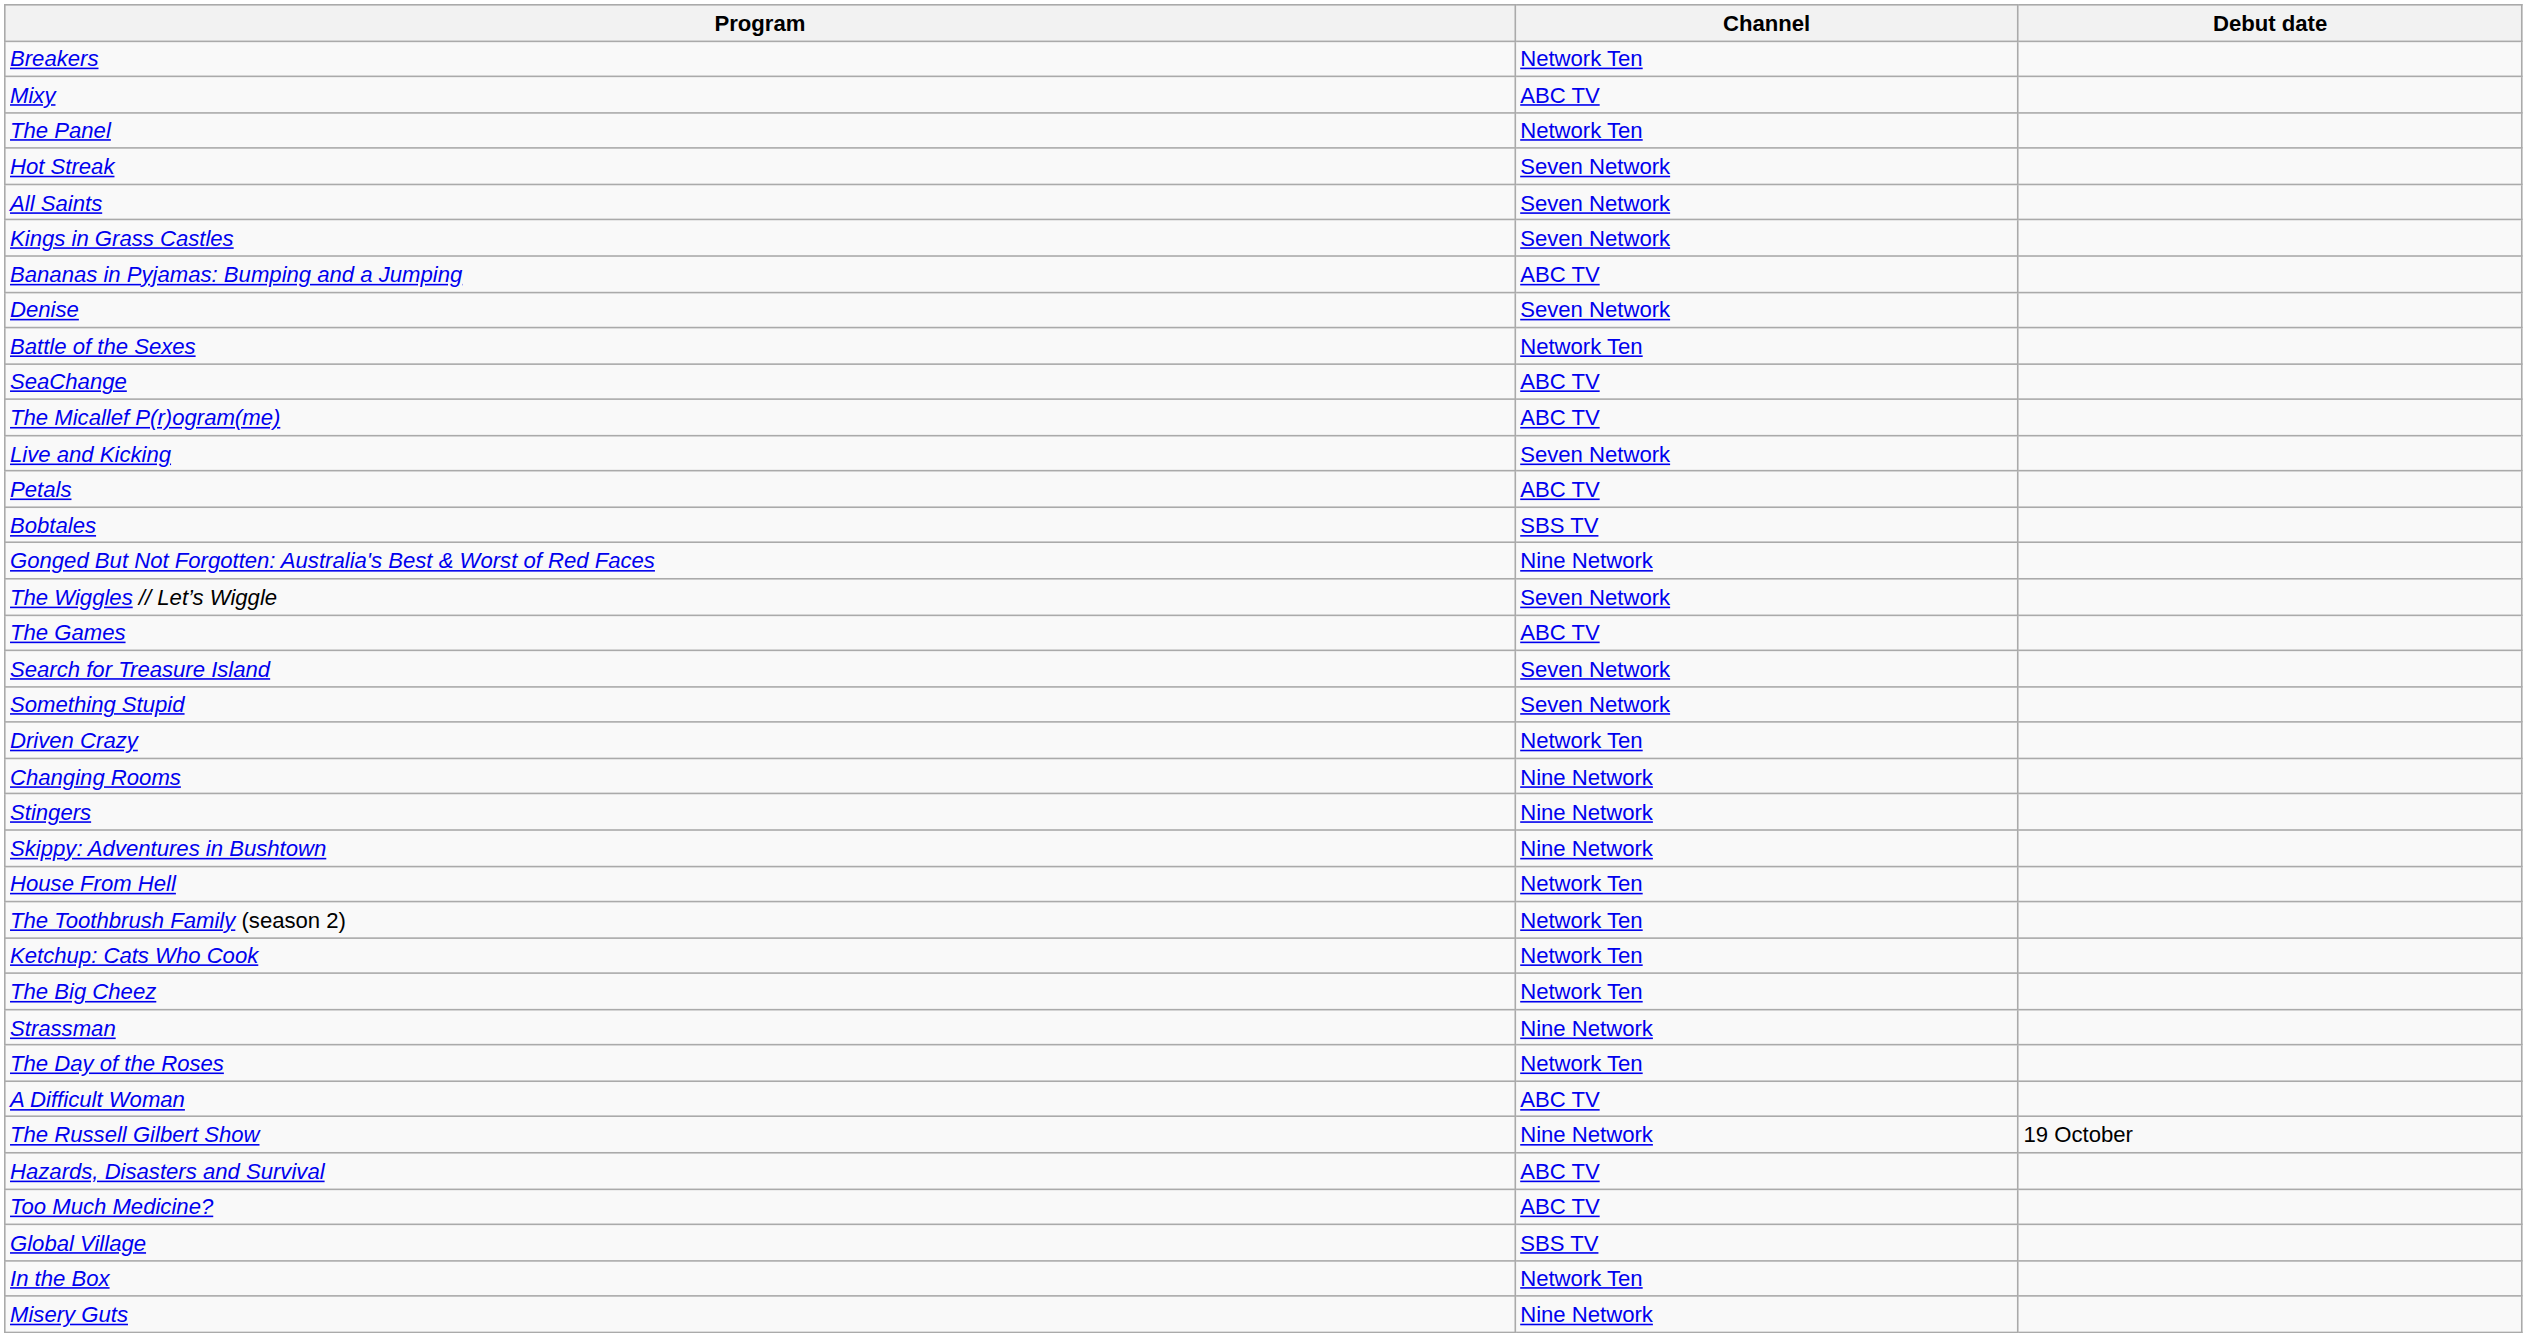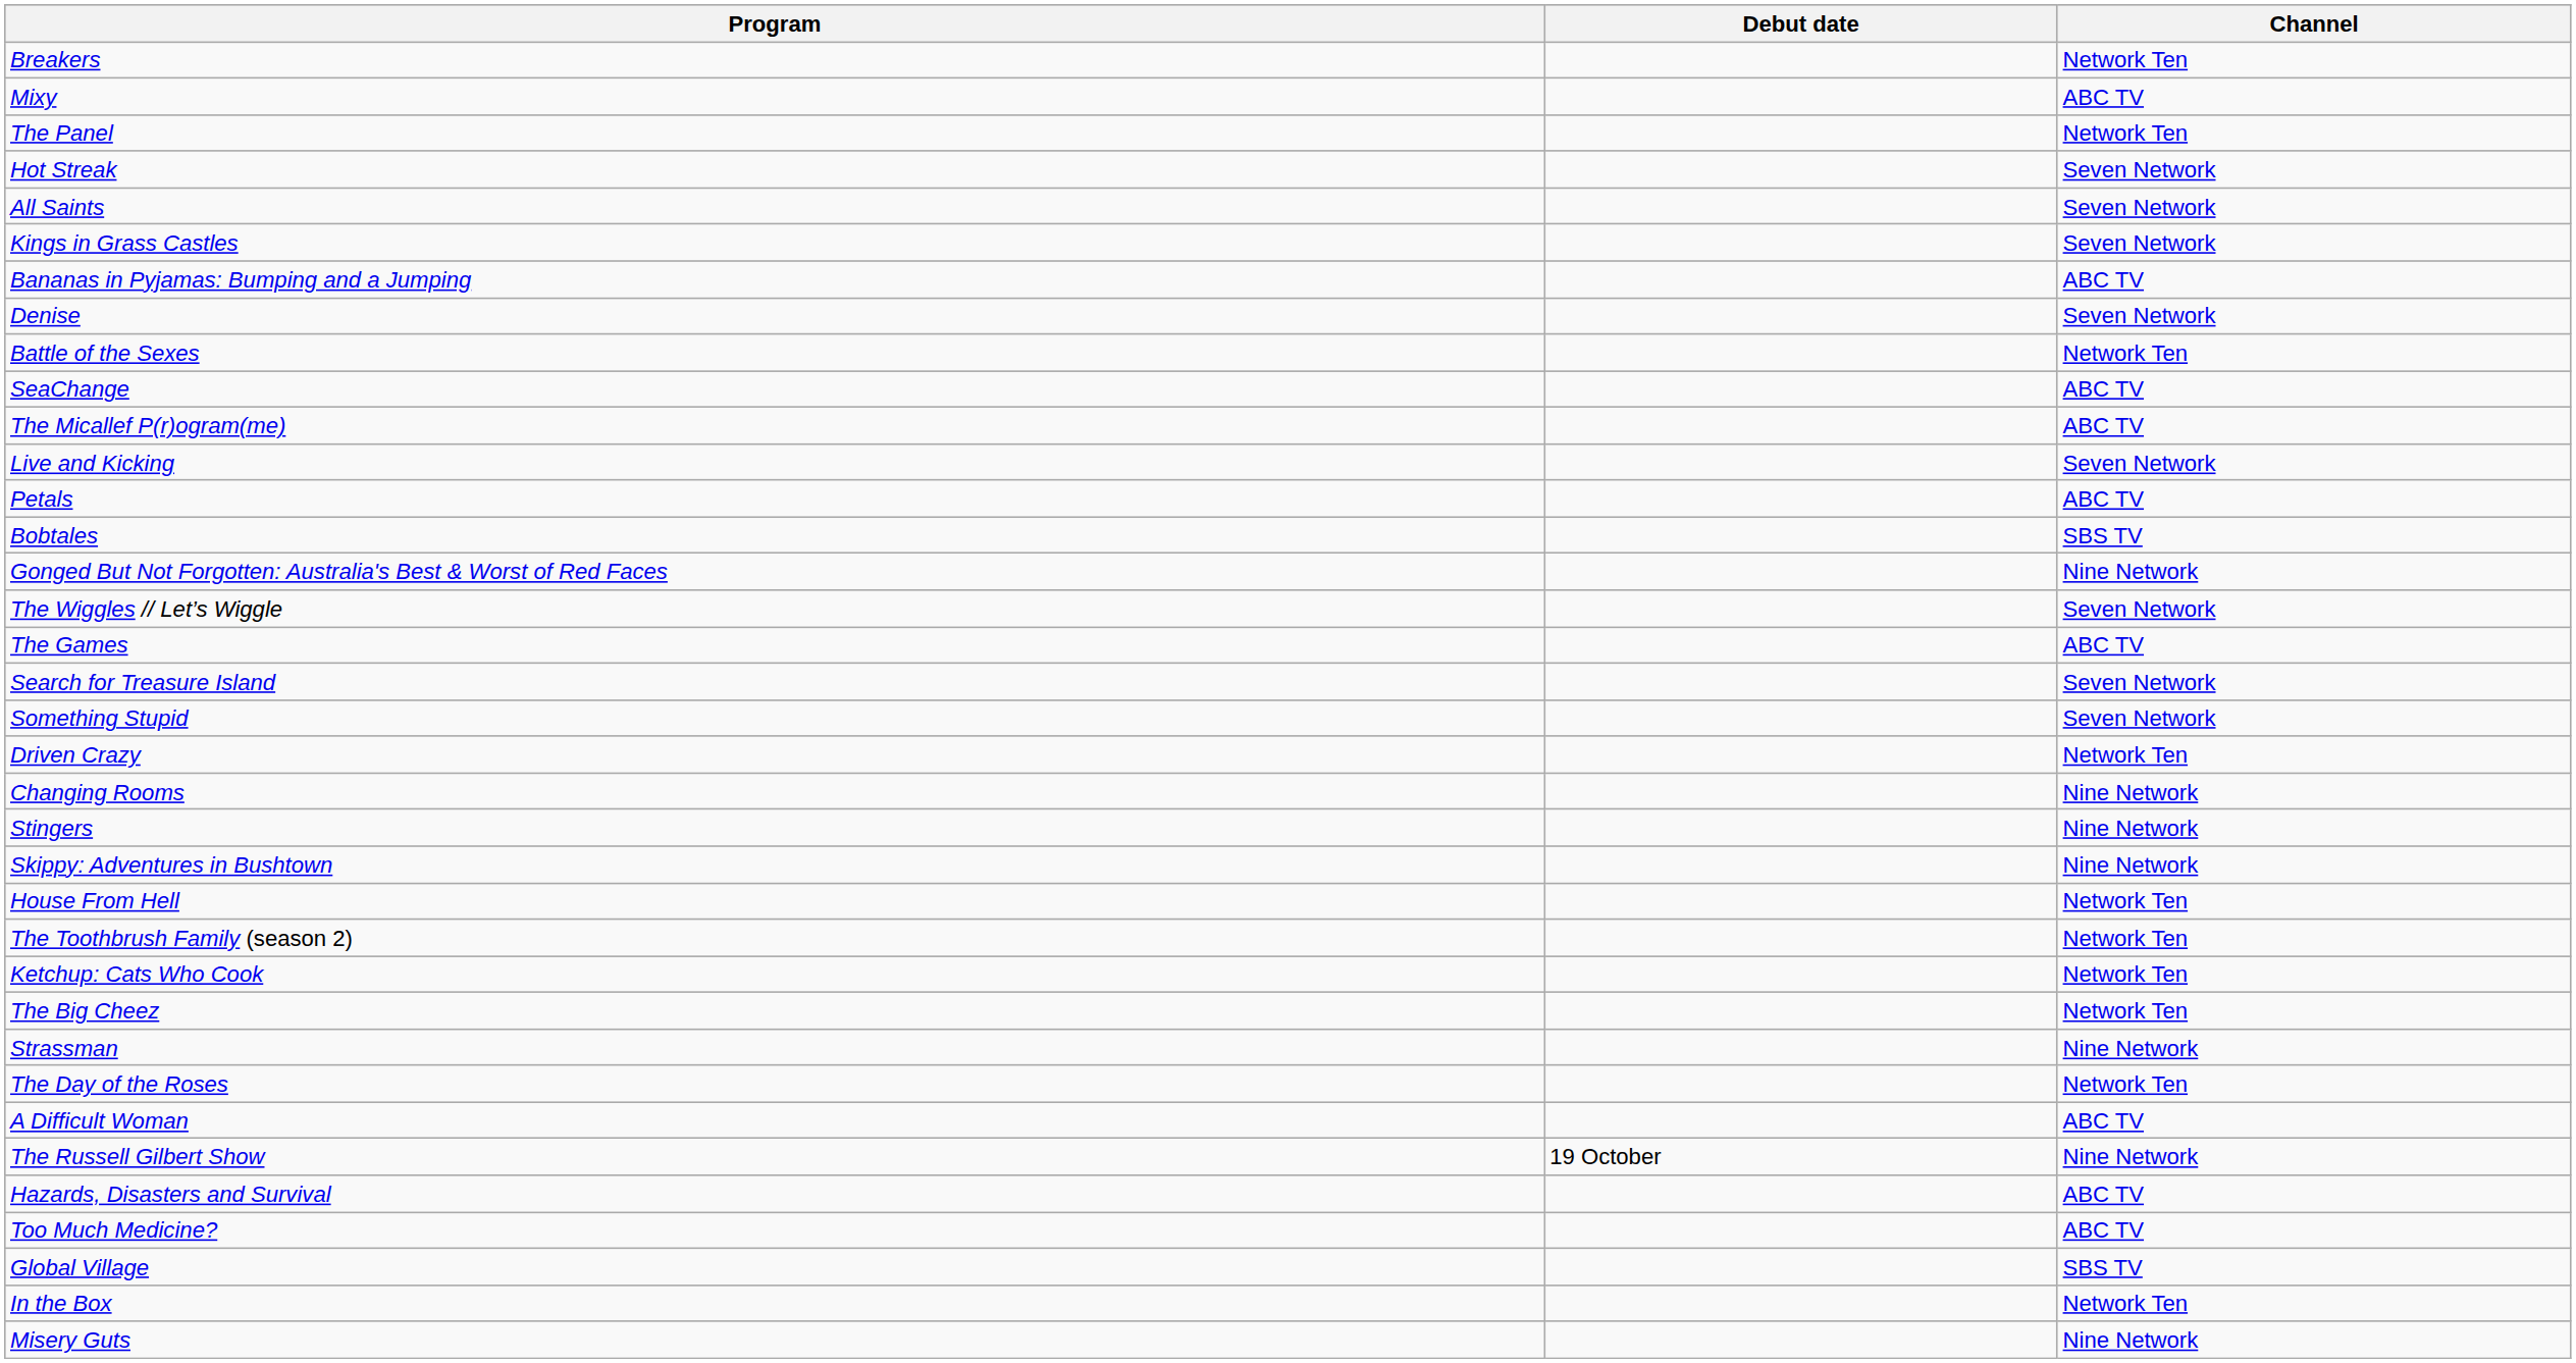columns swapped: Channel <-> Debut date
